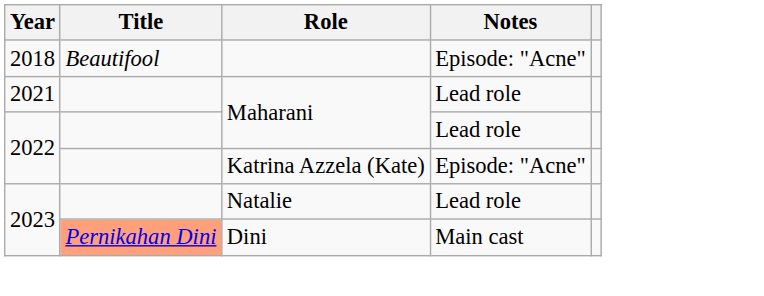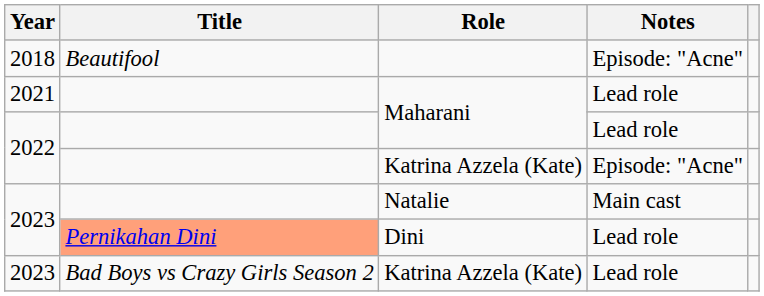Natalie | Notes: Lead role -> Main cast
Dini | Notes: Main cast -> Lead role
+ row: 2023 | Bad Boys vs Crazy Girls Season 2 | Katrina Azzela (Kate) | Lead role
